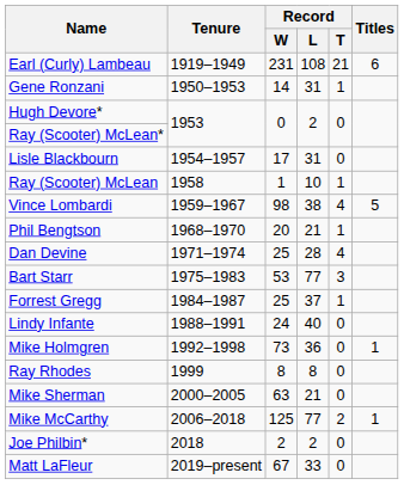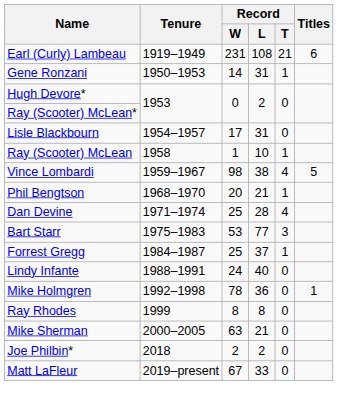Mike Holmgren | Record / W: 73 -> 78
- row: Mike McCarthy | 2006–2018 | 125 | 77 | 2 | 1
